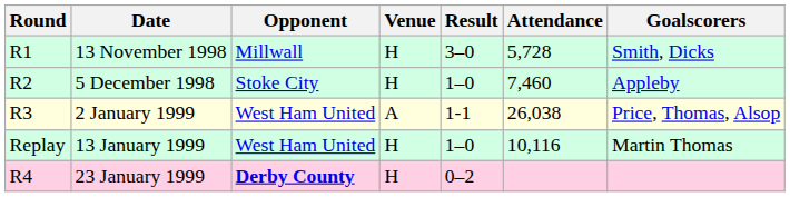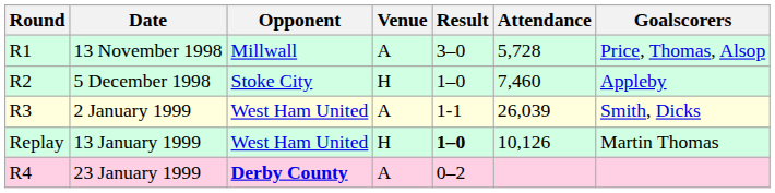13 November 1998 | Venue: H -> A
13 November 1998 | Goalscorers: Smith, Dicks -> Price, Thomas, Alsop
2 January 1999 | Attendance: 26,038 -> 26,039
2 January 1999 | Goalscorers: Price, Thomas, Alsop -> Smith, Dicks
13 January 1999 | Result: normal -> bold
13 January 1999 | Attendance: 10,116 -> 10,126
23 January 1999 | Venue: H -> A
